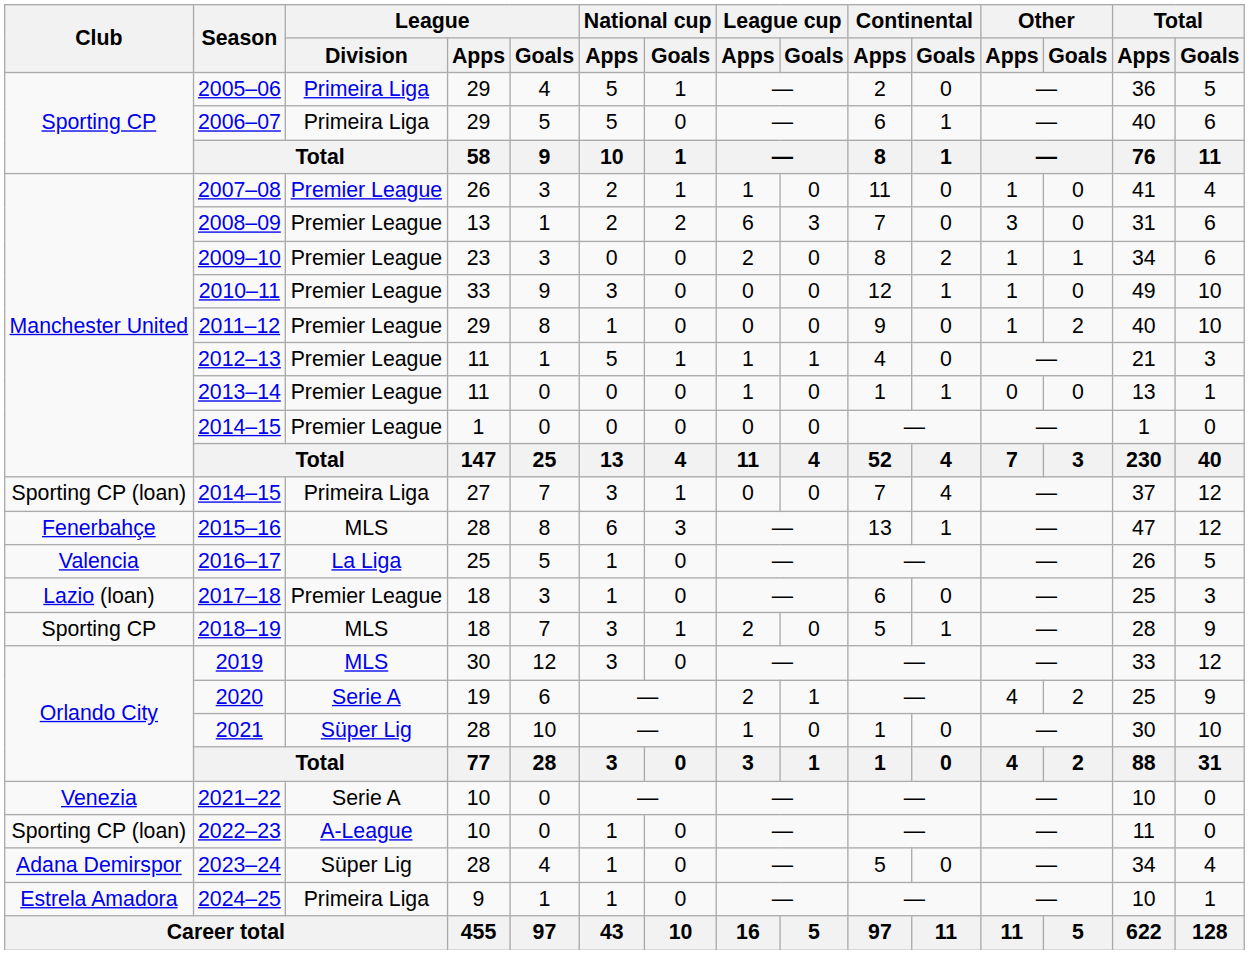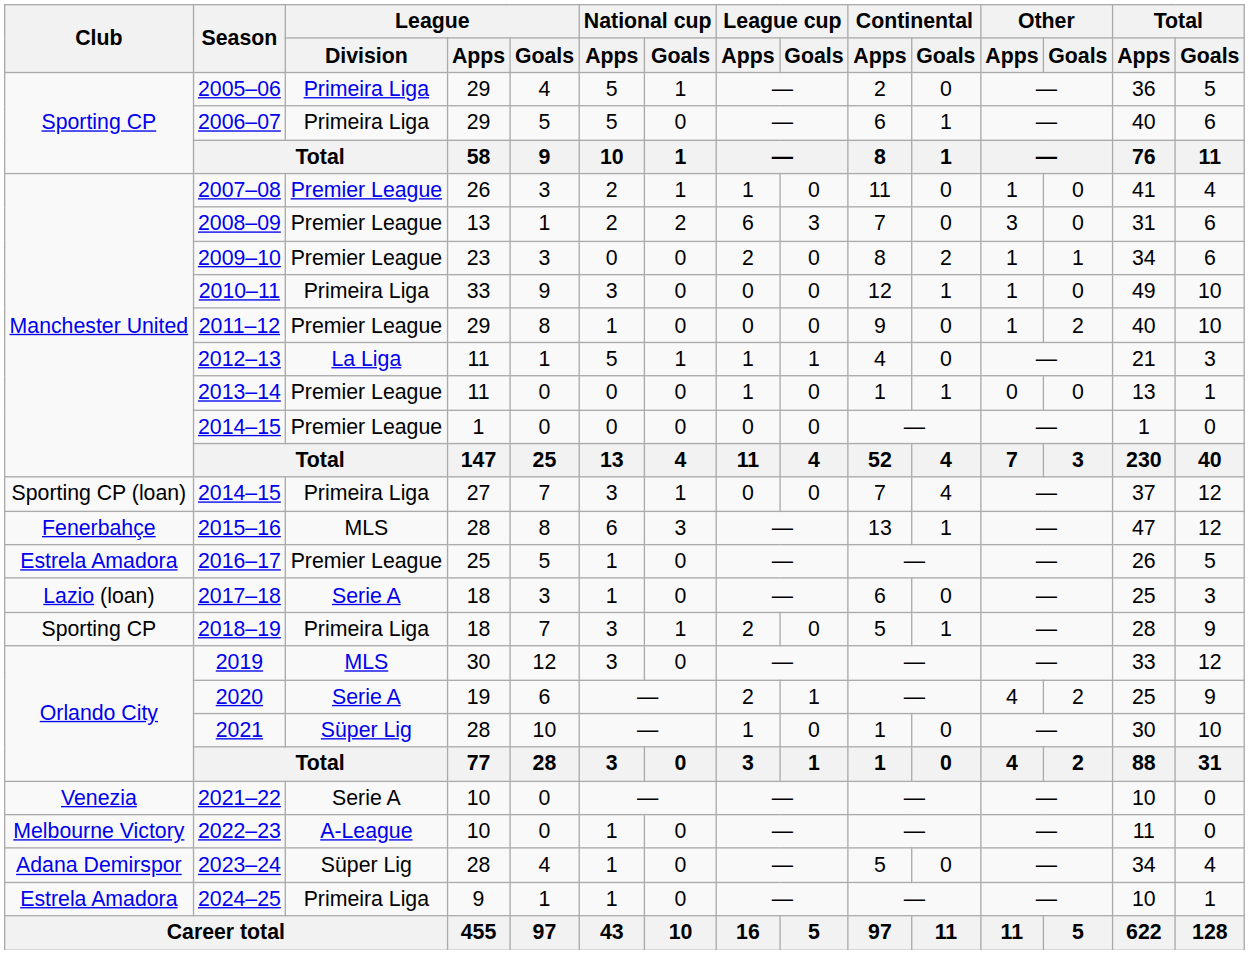2010–11 | League / Division: Premier League -> Primeira Liga
2012–13 | League / Division: Premier League -> La Liga
2016–17 | Club: Valencia -> Estrela Amadora
2016–17 | League / Division: La Liga -> Premier League
2017–18 | League / Division: Premier League -> Serie A
2018–19 | League / Division: MLS -> Primeira Liga
2022–23 | Club: Sporting CP (loan) -> Melbourne Victory
